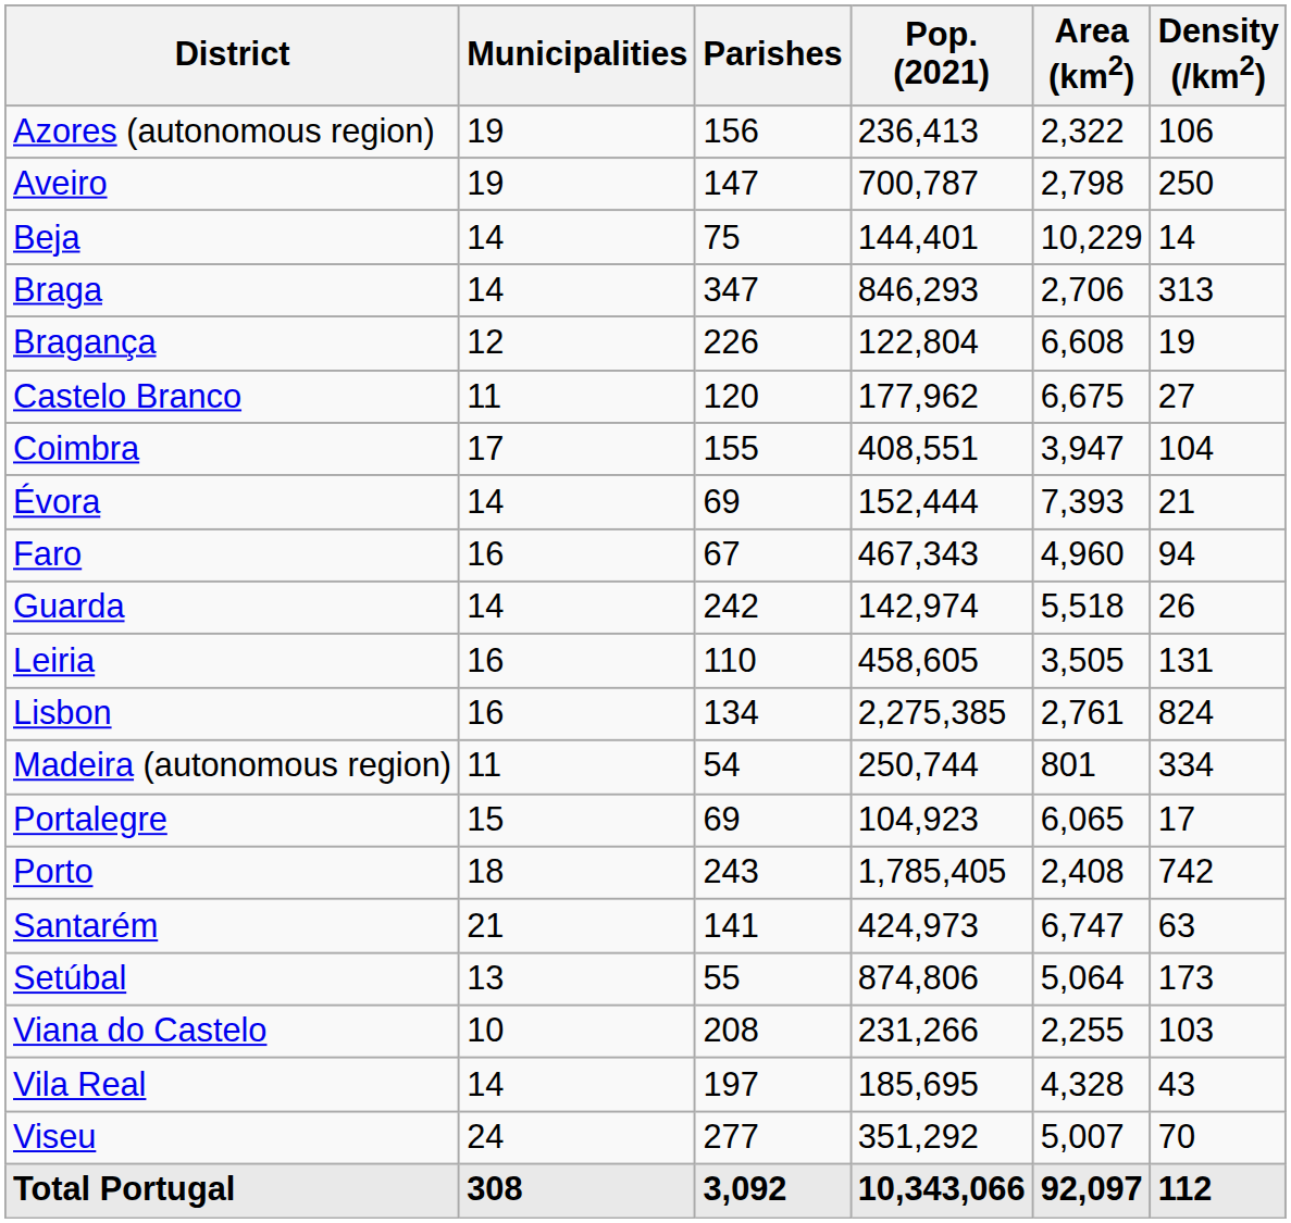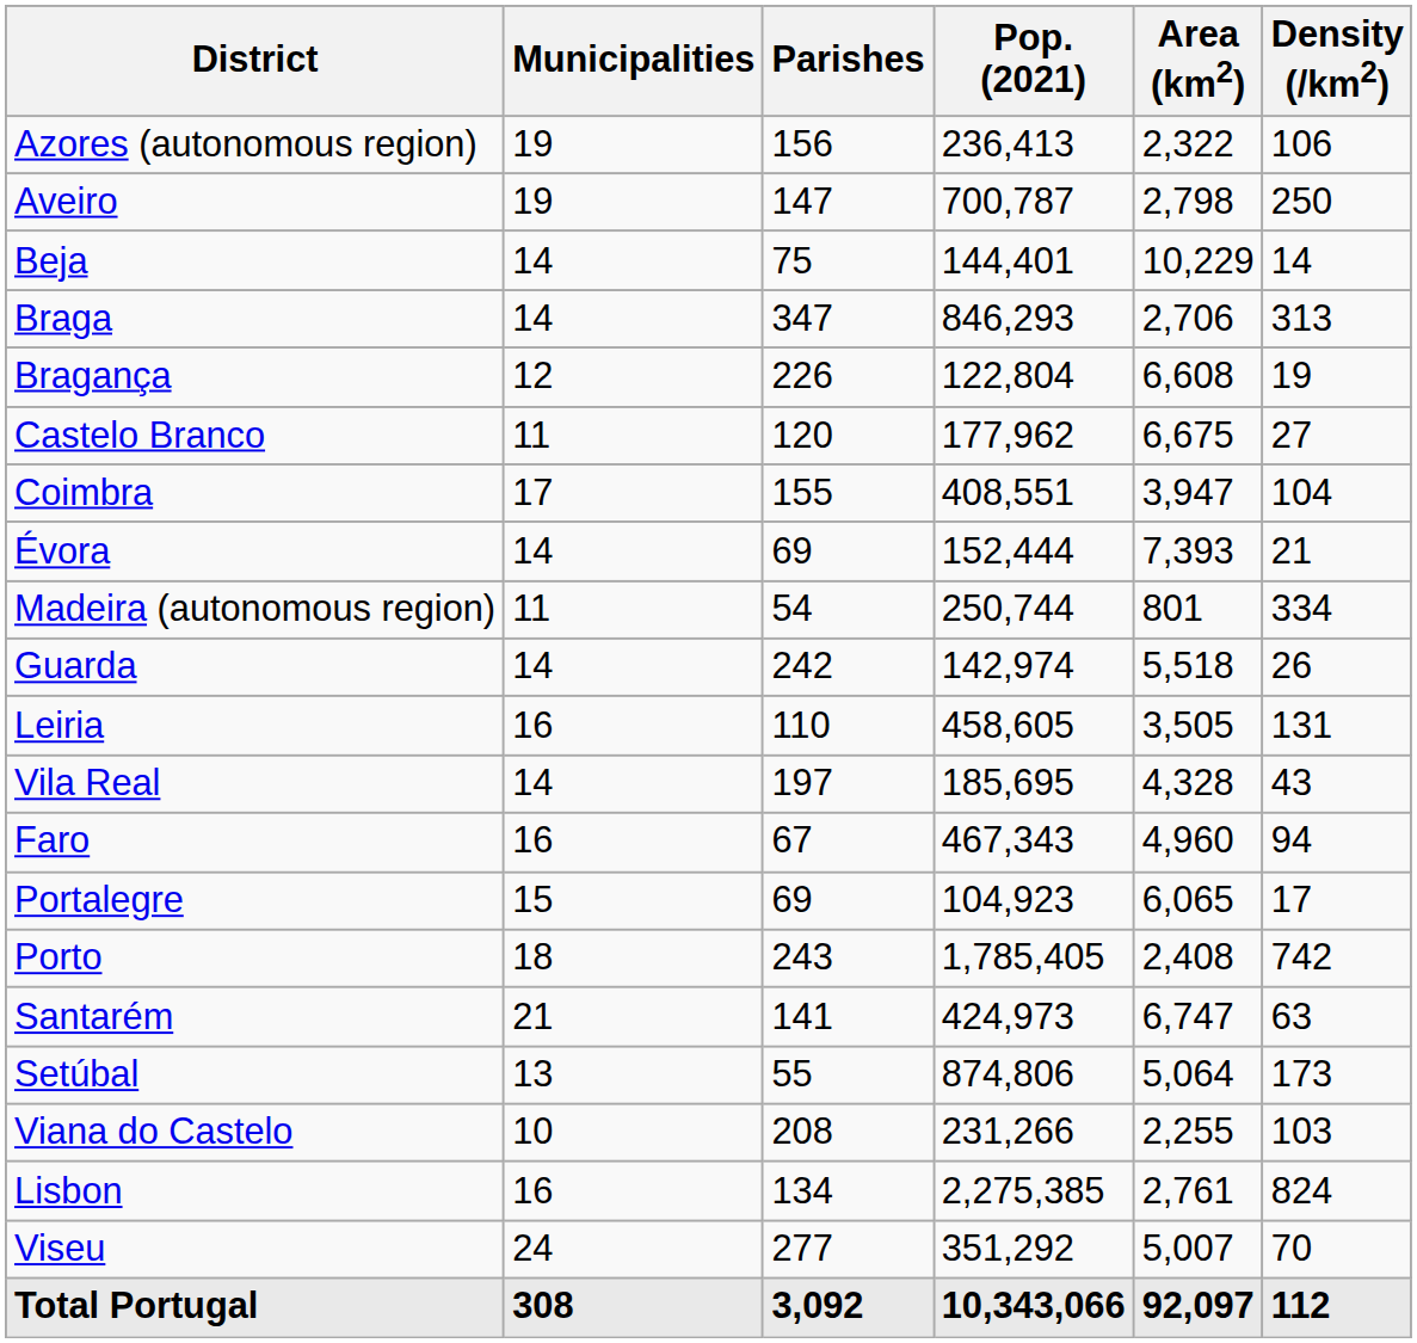rows swapped: Faro <-> Madeira (autonomous region)
rows swapped: Lisbon <-> Vila Real
